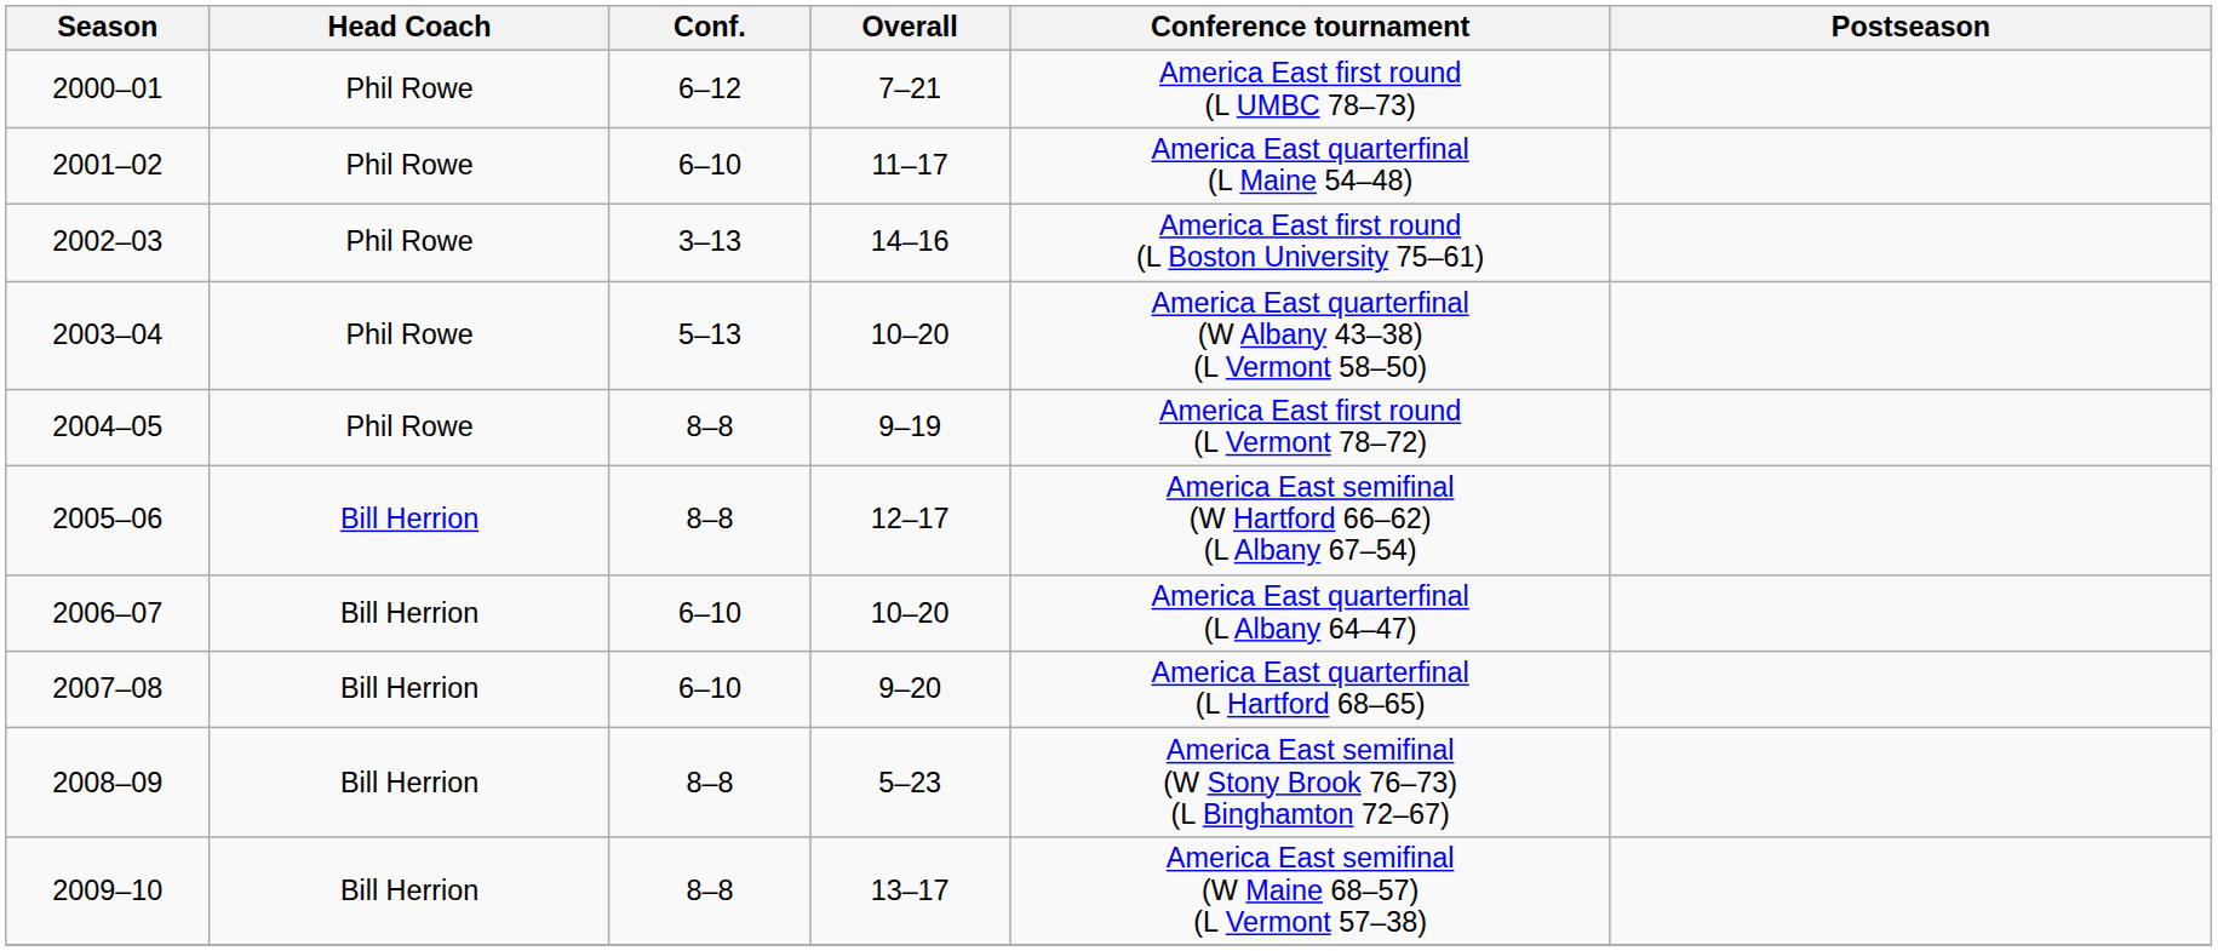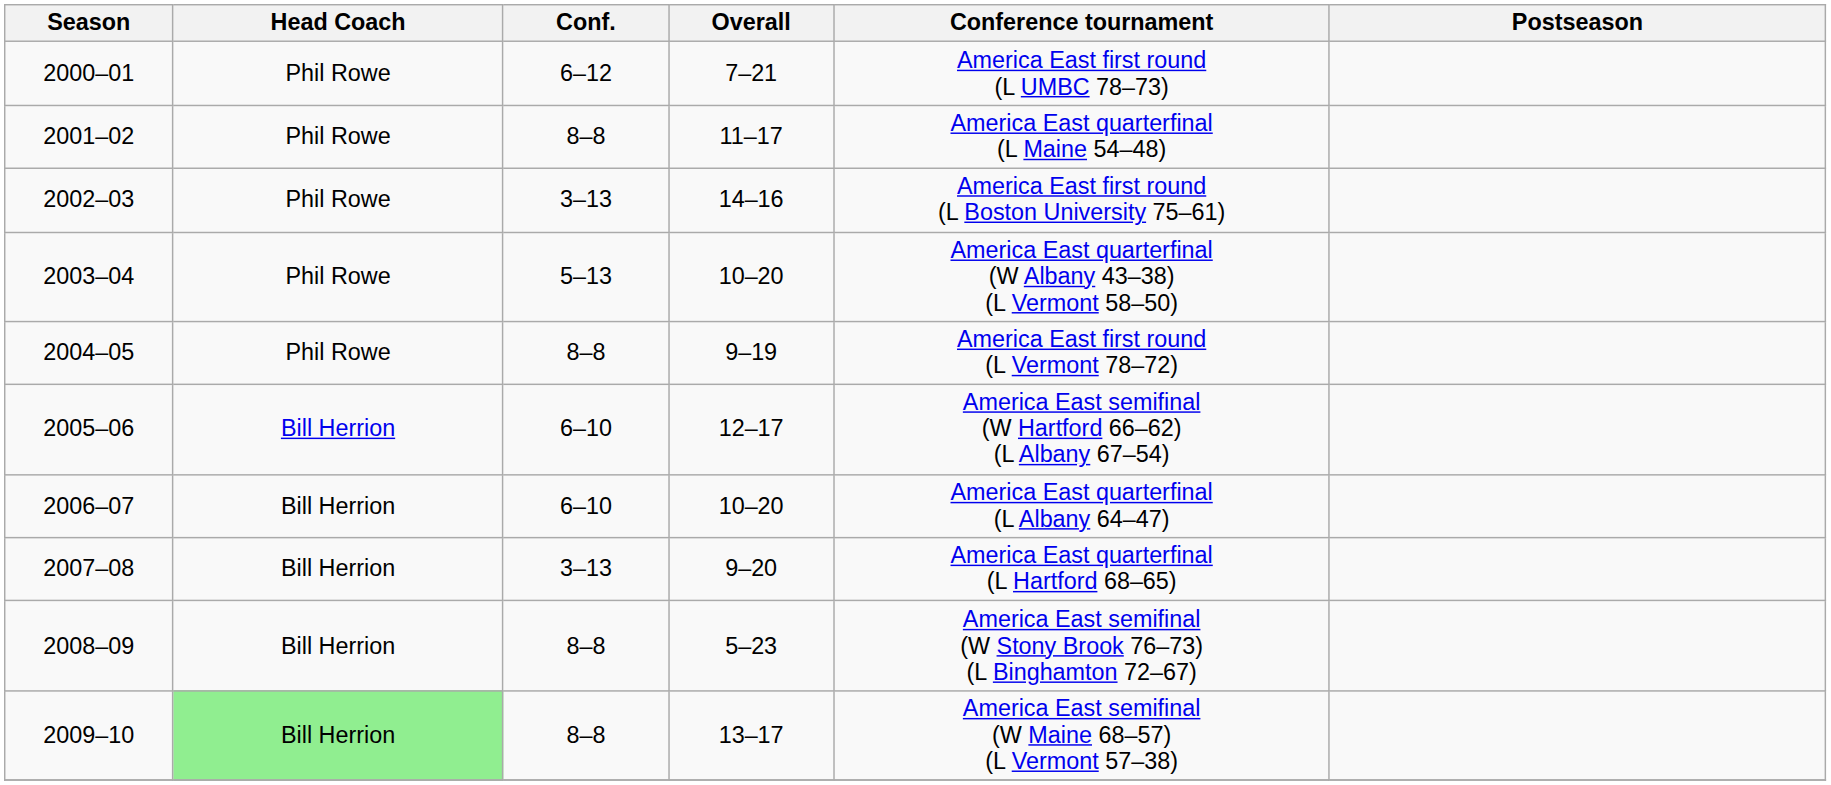2001–02 | Conf.: 6–10 -> 8–8
2005–06 | Conf.: 8–8 -> 6–10
2007–08 | Conf.: 6–10 -> 3–13
2009–10 | Head Coach: no background -> lightgreen background
